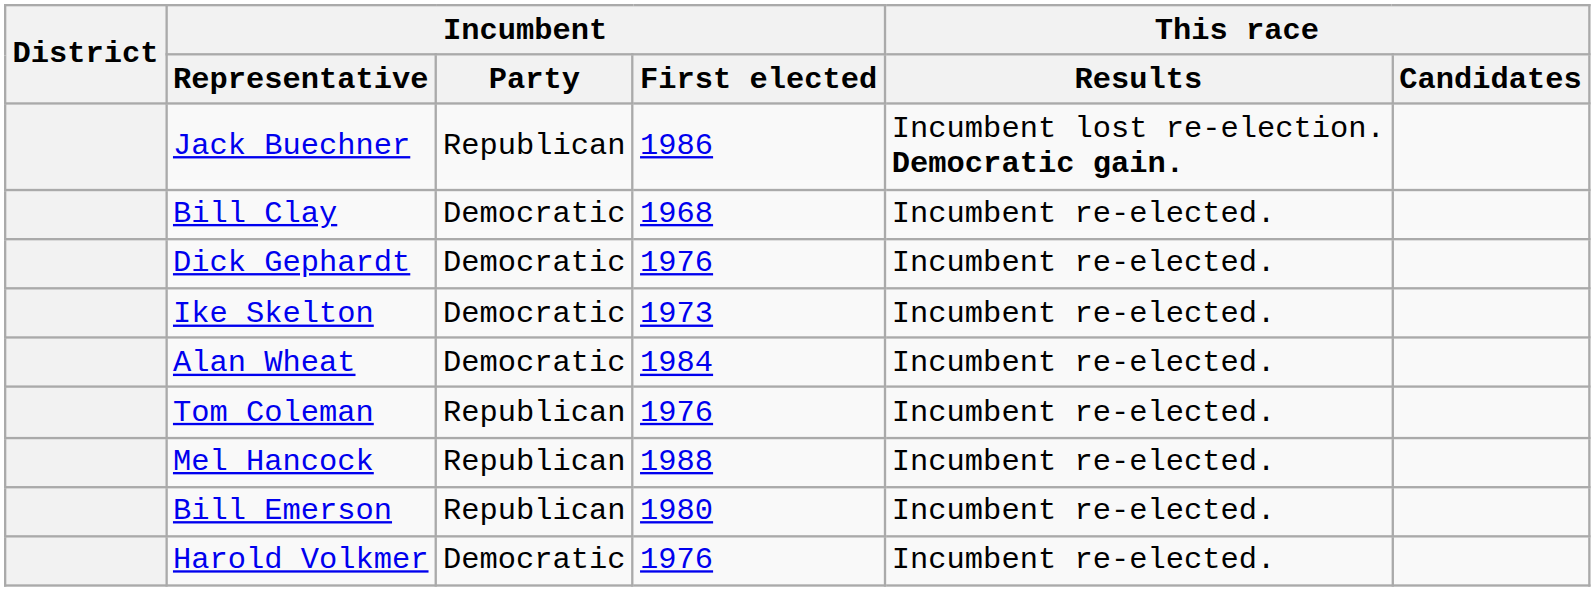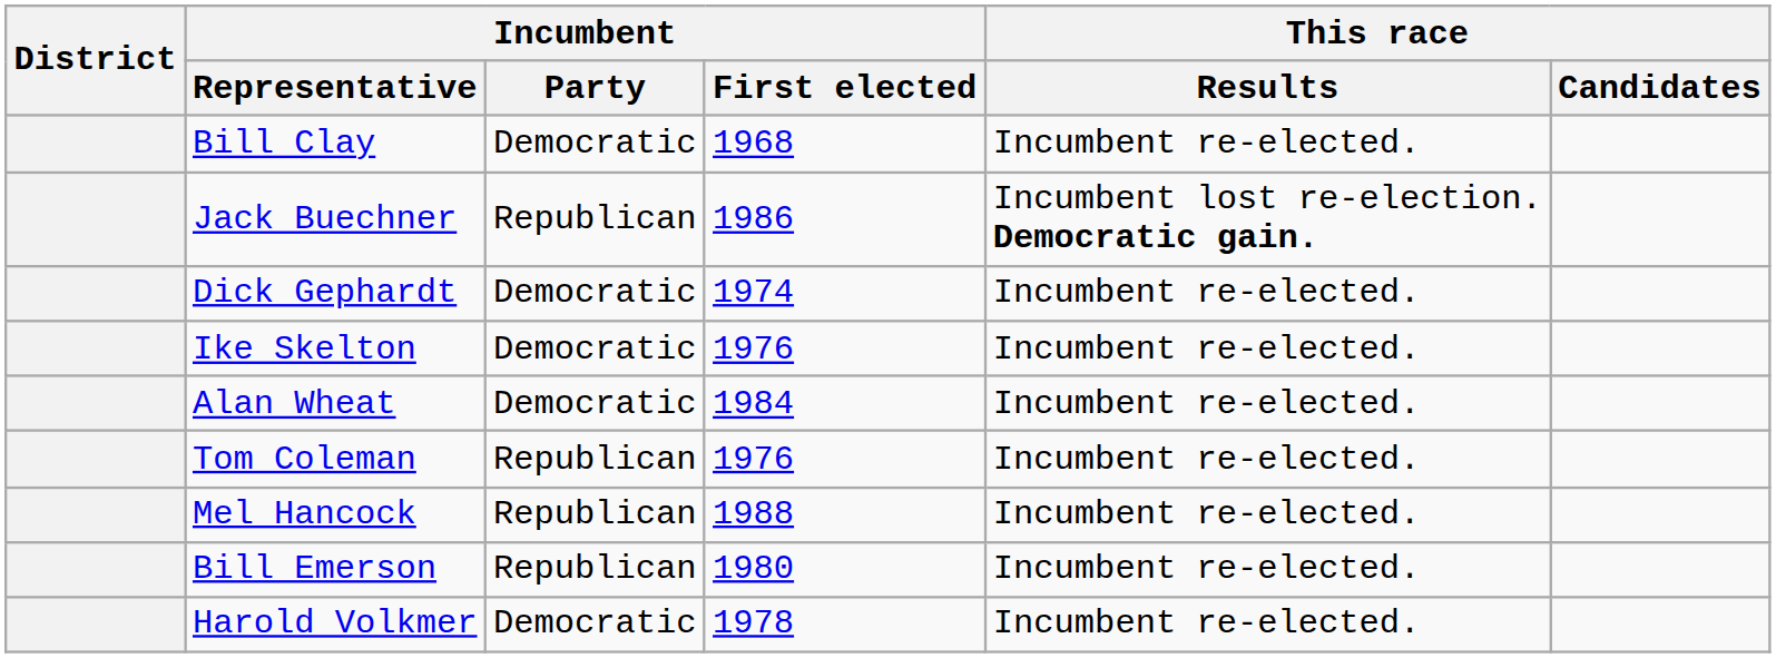rows swapped: Bill Clay <-> Jack Buechner
Dick Gephardt | Incumbent / First elected: 1976 -> 1974
Ike Skelton | Incumbent / First elected: 1973 -> 1976
Harold Volkmer | Incumbent / First elected: 1976 -> 1978
